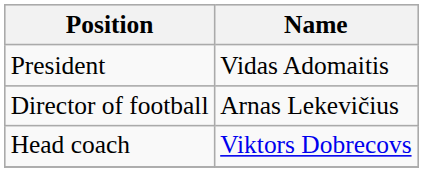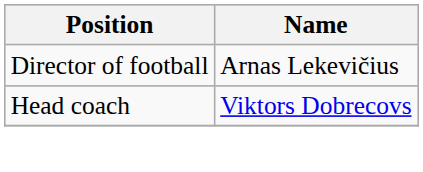- row: President | Vidas Adomaitis
